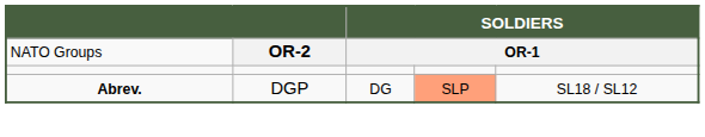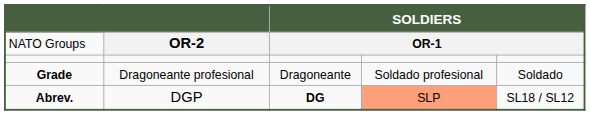+ row: Grade | Dragoneante profesional | Dragoneante | Soldado profesional | Soldado
Abrev. | column 3: normal -> bold
